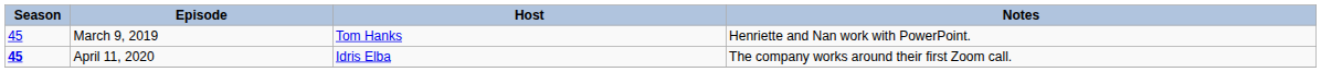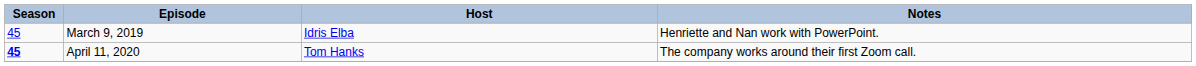March 9, 2019 | Host: Tom Hanks -> Idris Elba
April 11, 2020 | Host: Idris Elba -> Tom Hanks
